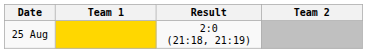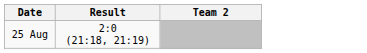- column: Team 1
